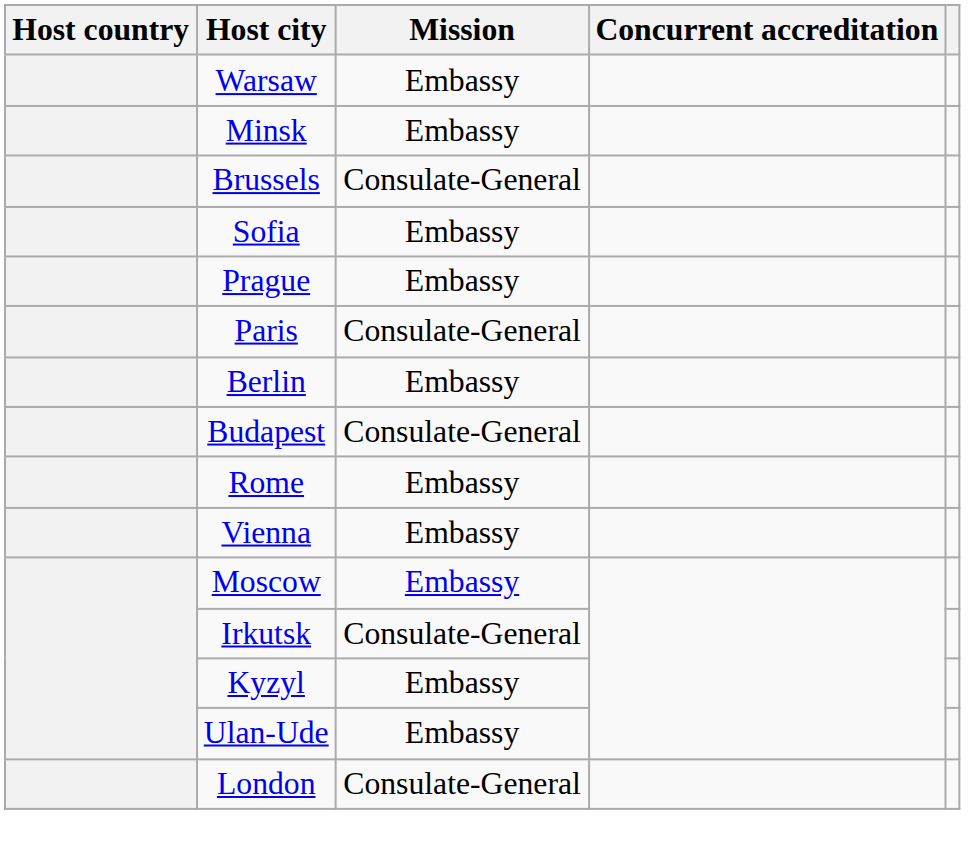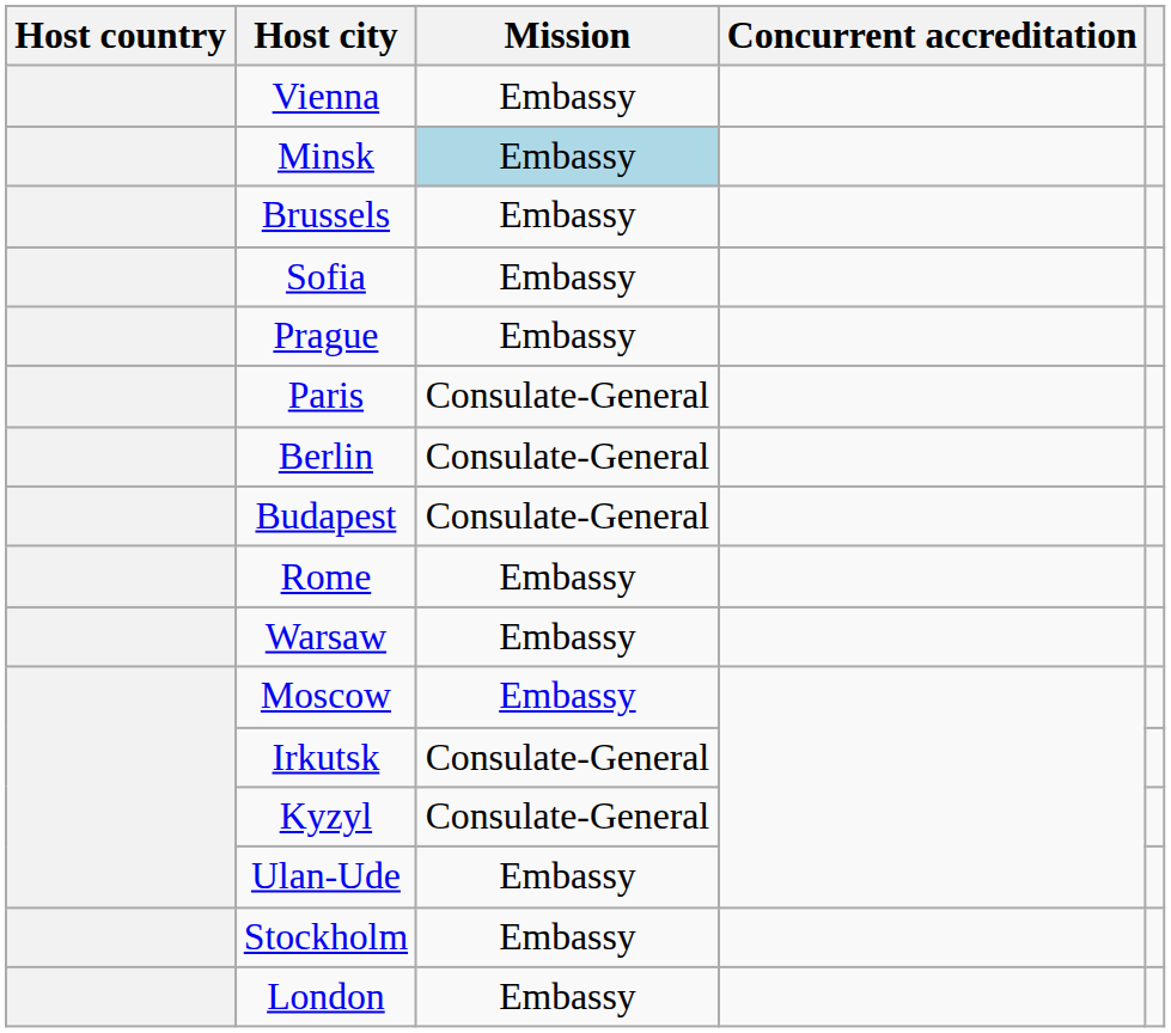rows swapped: Vienna <-> Warsaw
Minsk | Mission: no background -> lightblue background
Brussels | Mission: Consulate-General -> Embassy
Berlin | Mission: Embassy -> Consulate-General
Kyzyl | Mission: Embassy -> Consulate-General
+ row: Stockholm | Embassy
London | Mission: Consulate-General -> Embassy
